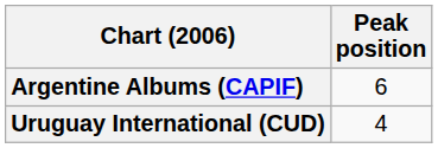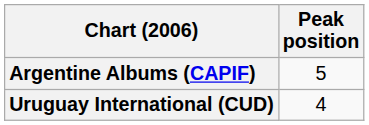Argentine Albums (CAPIF) | Peak position: 6 -> 5
